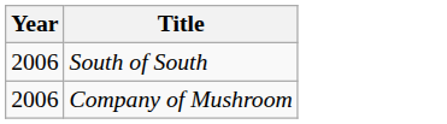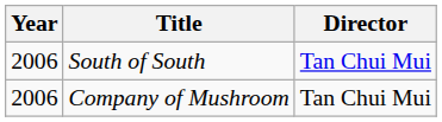+ column: Director | Tan Chui Mui | Tan Chui Mui
